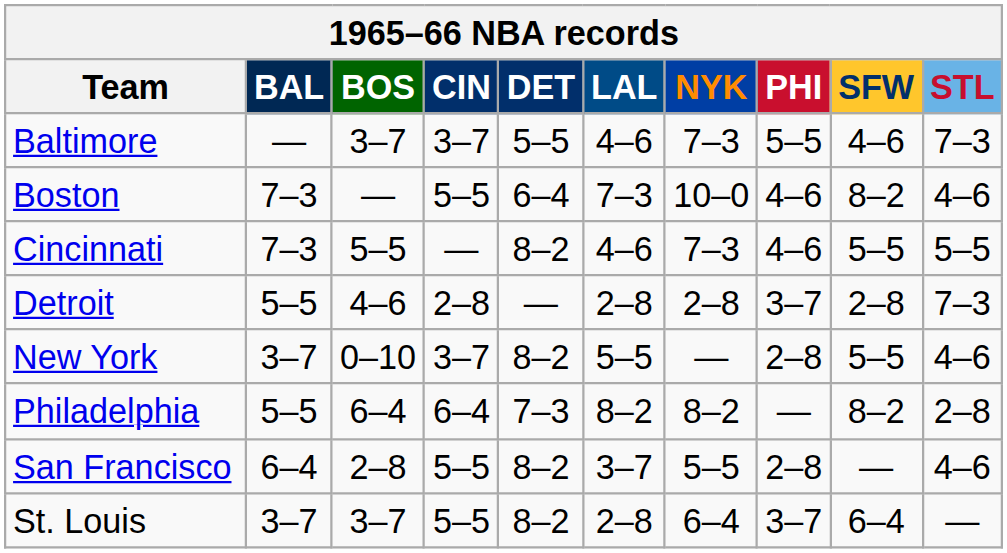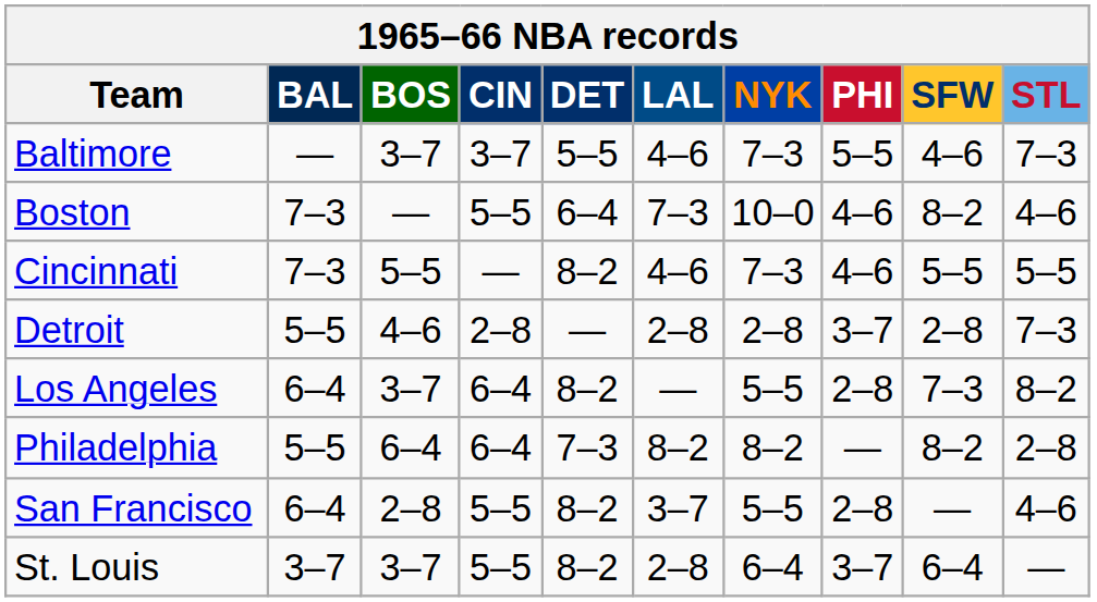+ row: Los Angeles | 6–4 | 3–7 | 6–4 | 8–2 | — | 5–5 | 2–8 | 7–3 | 8–2
- row: New York | 3–7 | 0–10 | 3–7 | 8–2 | 5–5 | — | 2–8 | 5–5 | 4–6
